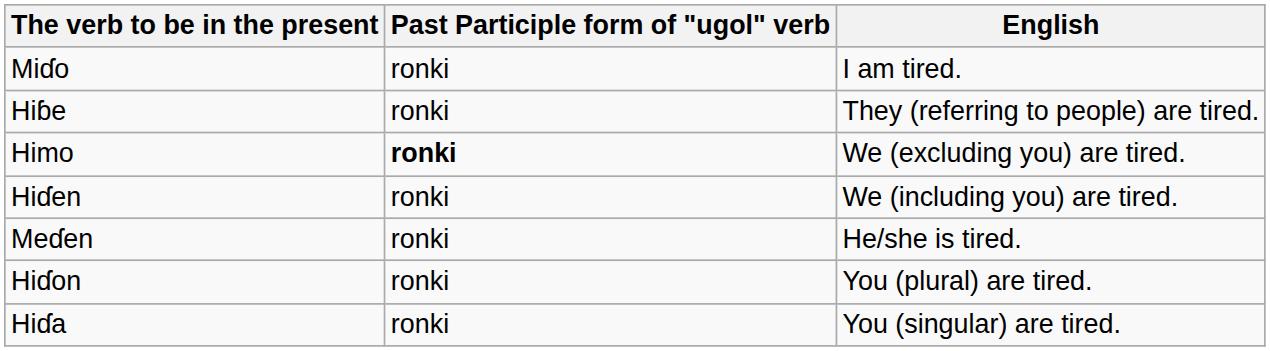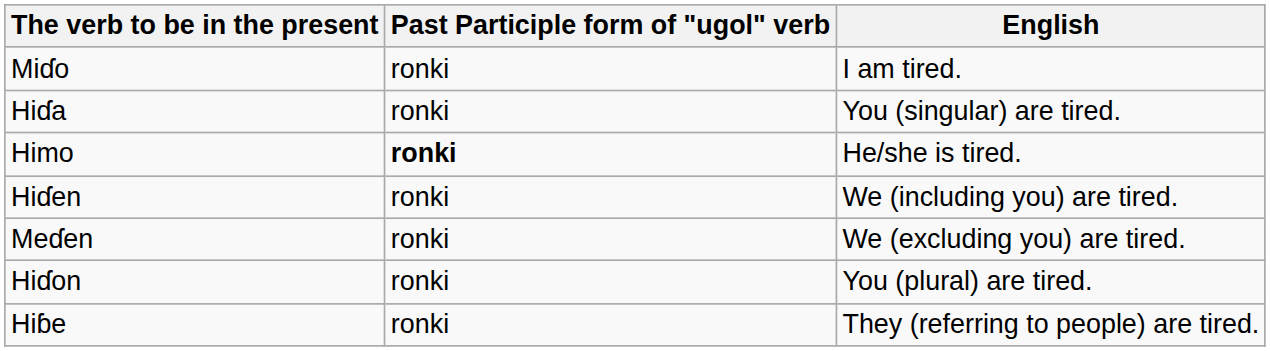rows swapped: Hiɗa <-> Hiɓe
Himo | English: We (excluding you) are tired. -> He/she is tired.
Meɗen | English: He/she is tired. -> We (excluding you) are tired.
